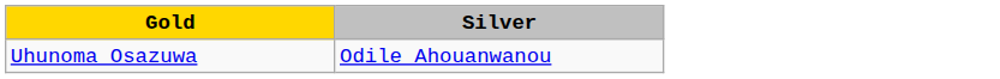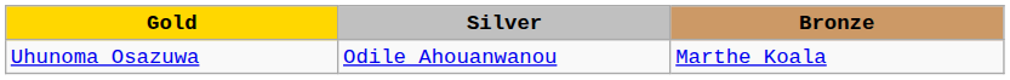+ column: Bronze | Marthe Koala
